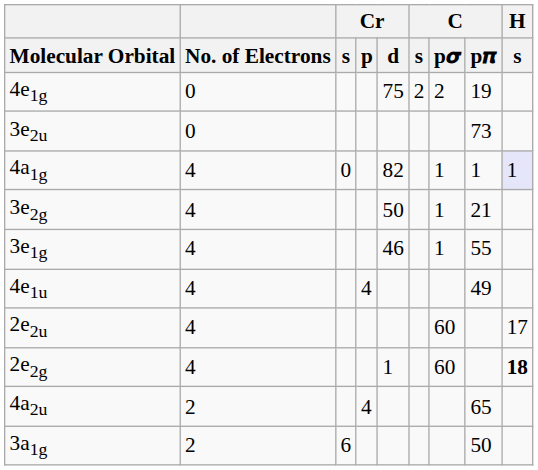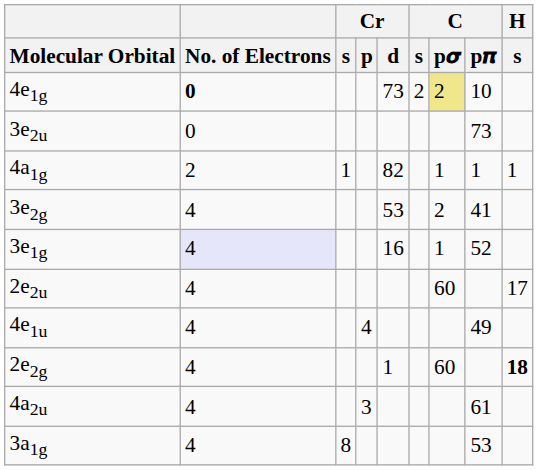4e1g | No. of Electrons: normal -> bold
4e1g | Cr / d: 75 -> 73
4e1g | C / p𝝈: no background -> khaki background
4e1g | C / p𝝅: 19 -> 10
4a1g | No. of Electrons: 4 -> 2
4a1g | Cr / s: 0 -> 1
4a1g | H / s: lavender background -> no background
3e2g | Cr / d: 50 -> 53
3e2g | C / p𝝈: 1 -> 2
3e2g | C / p𝝅: 21 -> 41
3e1g | No. of Electrons: no background -> lavender background
3e1g | Cr / d: 46 -> 16
3e1g | C / p𝝅: 55 -> 52
rows swapped: 4e1u <-> 2e2u
4a2u | No. of Electrons: 2 -> 4
4a2u | Cr / p: 4 -> 3
4a2u | C / p𝝅: 65 -> 61
3a1g | No. of Electrons: 2 -> 4
3a1g | Cr / s: 6 -> 8
3a1g | C / p𝝅: 50 -> 53
